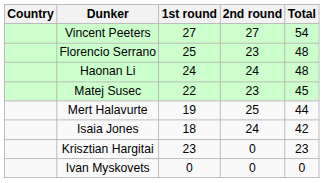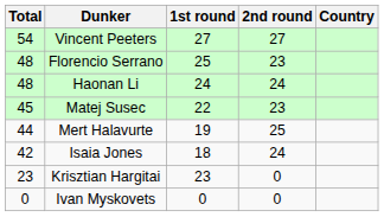columns swapped: Country <-> Total
